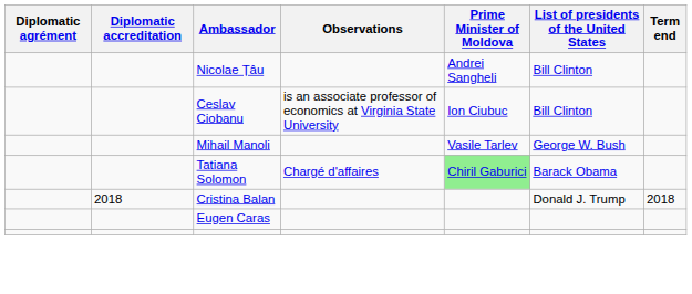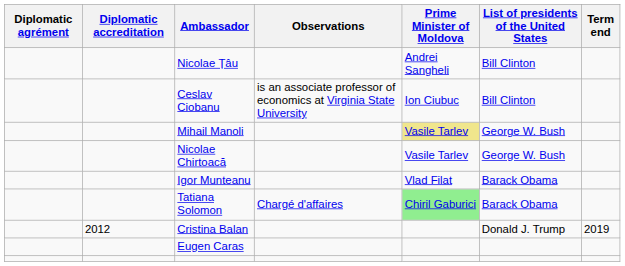Mihail Manoli | Prime Minister of Moldova: no background -> khaki background
+ row: Nicolae Chirtoacă | Vasile Tarlev | George W. Bush
+ row: Igor Munteanu | Vlad Filat | Barack Obama
Cristina Balan | Diplomatic accreditation: 2018 -> 2012
Cristina Balan | Term end: 2018 -> 2019
